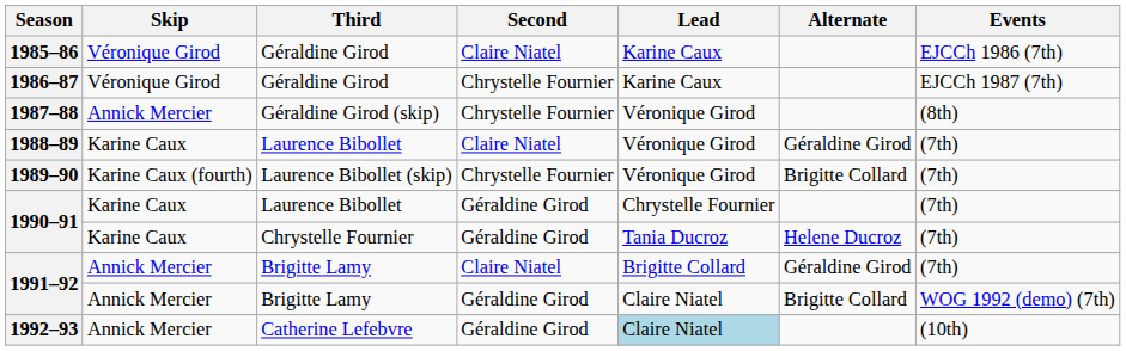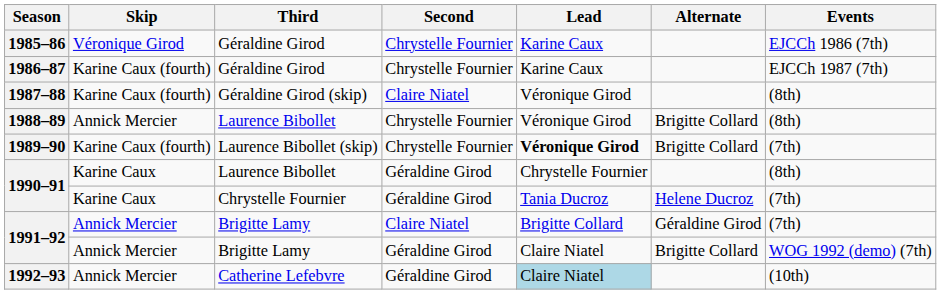1985–86 | Second: Claire Niatel -> Chrystelle Fournier
1986–87 | Skip: Véronique Girod -> Karine Caux (fourth)
1987–88 | Skip: Annick Mercier -> Karine Caux (fourth)
1987–88 | Second: Chrystelle Fournier -> Claire Niatel
1988–89 | Skip: Karine Caux -> Annick Mercier
1988–89 | Second: Claire Niatel -> Chrystelle Fournier
1988–89 | Alternate: Géraldine Girod -> Brigitte Collard
1988–89 | Events: (7th) -> (8th)
1989–90 | Lead: normal -> bold
1990–91 / Laurence Bibollet | Events: (7th) -> (8th)
